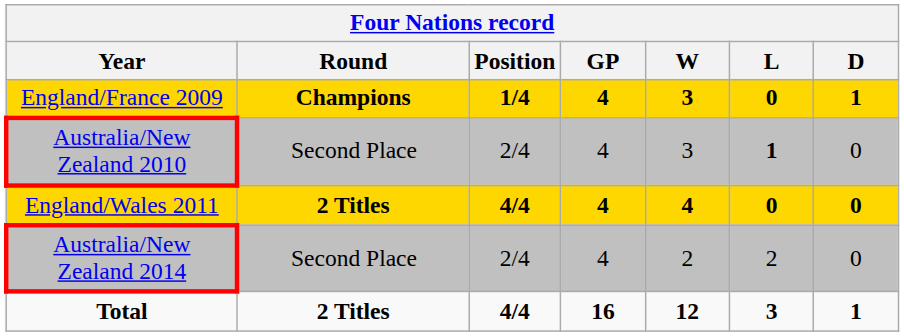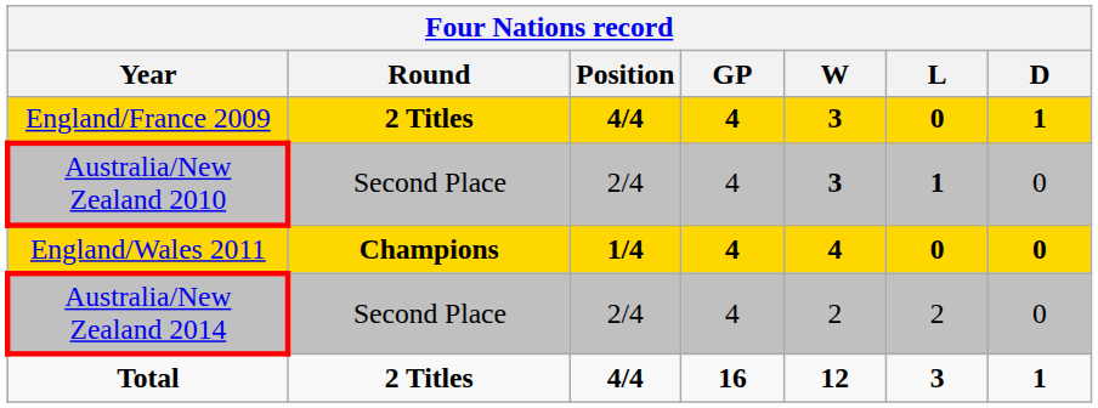England/France 2009 | Round: Champions -> 2 Titles
England/France 2009 | Position: 1/4 -> 4/4
Australia/New Zealand 2010 | W: normal -> bold
England/Wales 2011 | Round: 2 Titles -> Champions
England/Wales 2011 | Position: 4/4 -> 1/4
